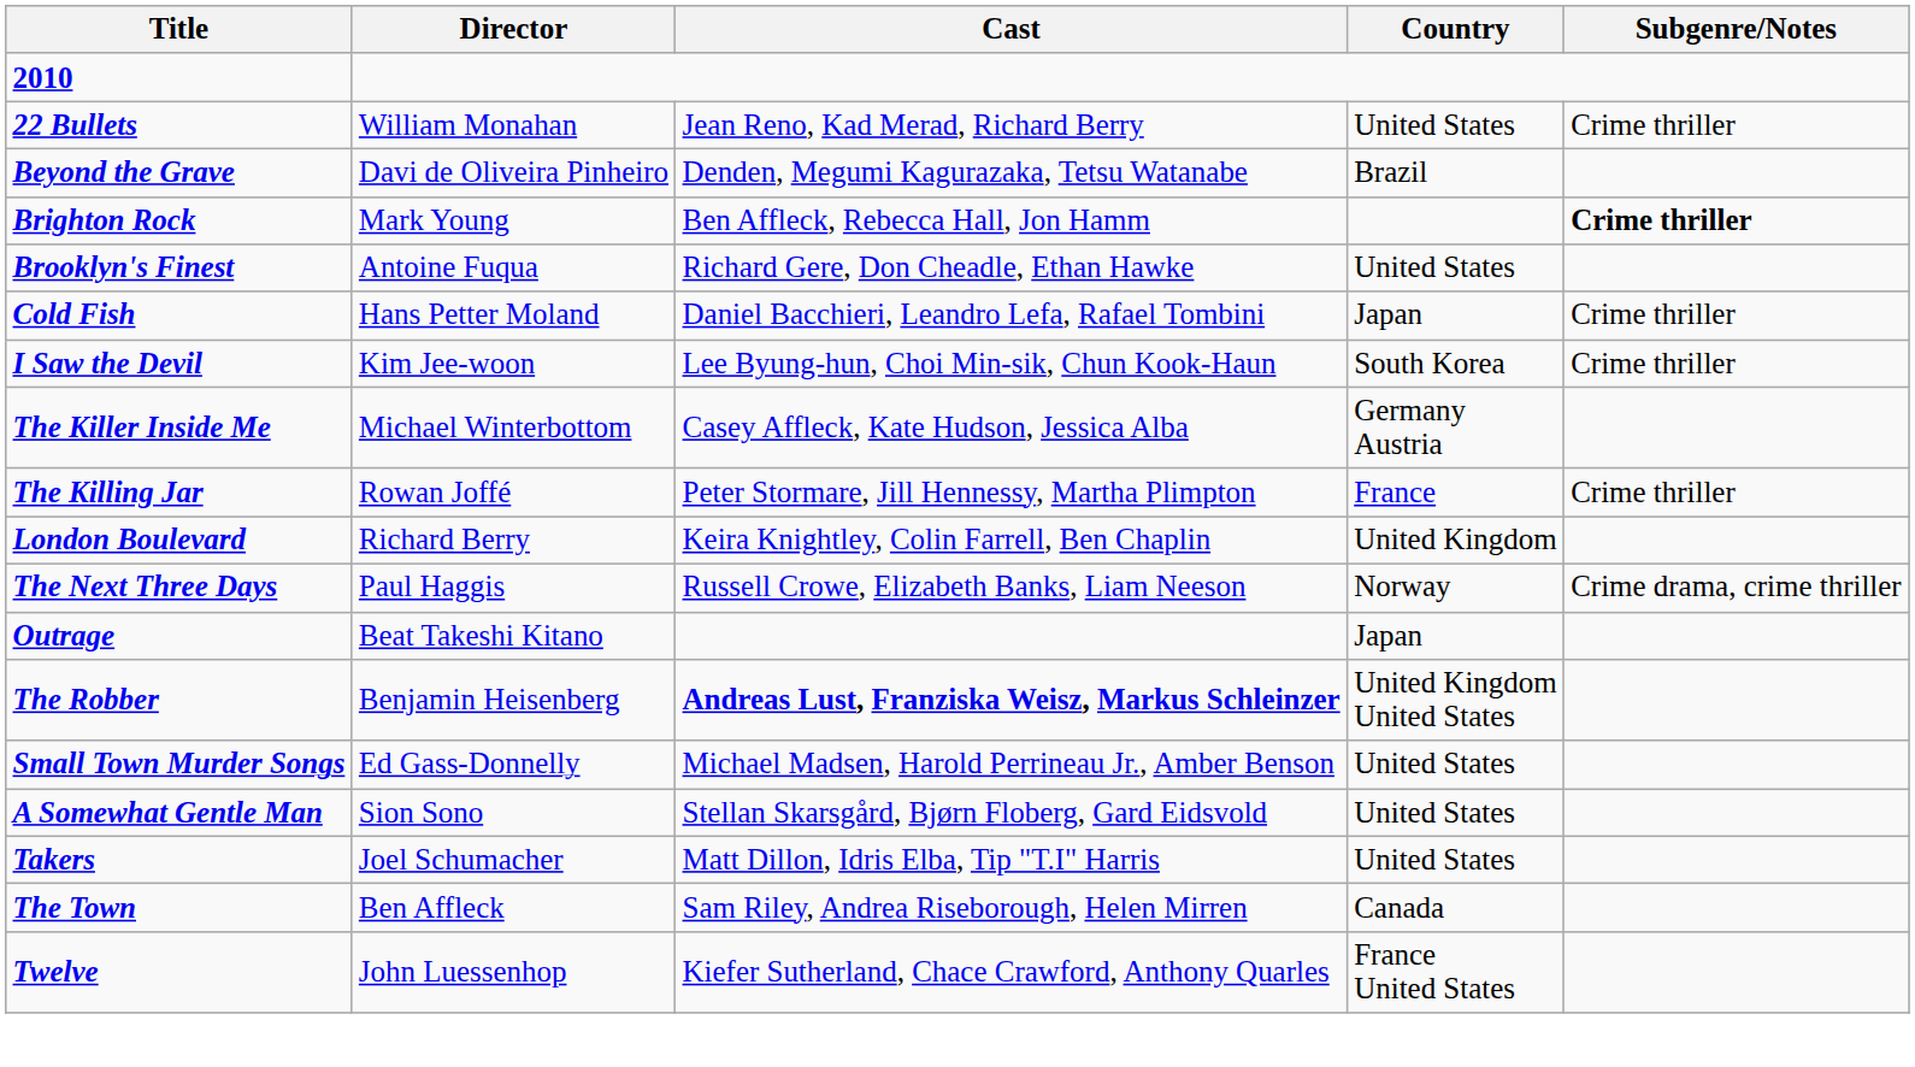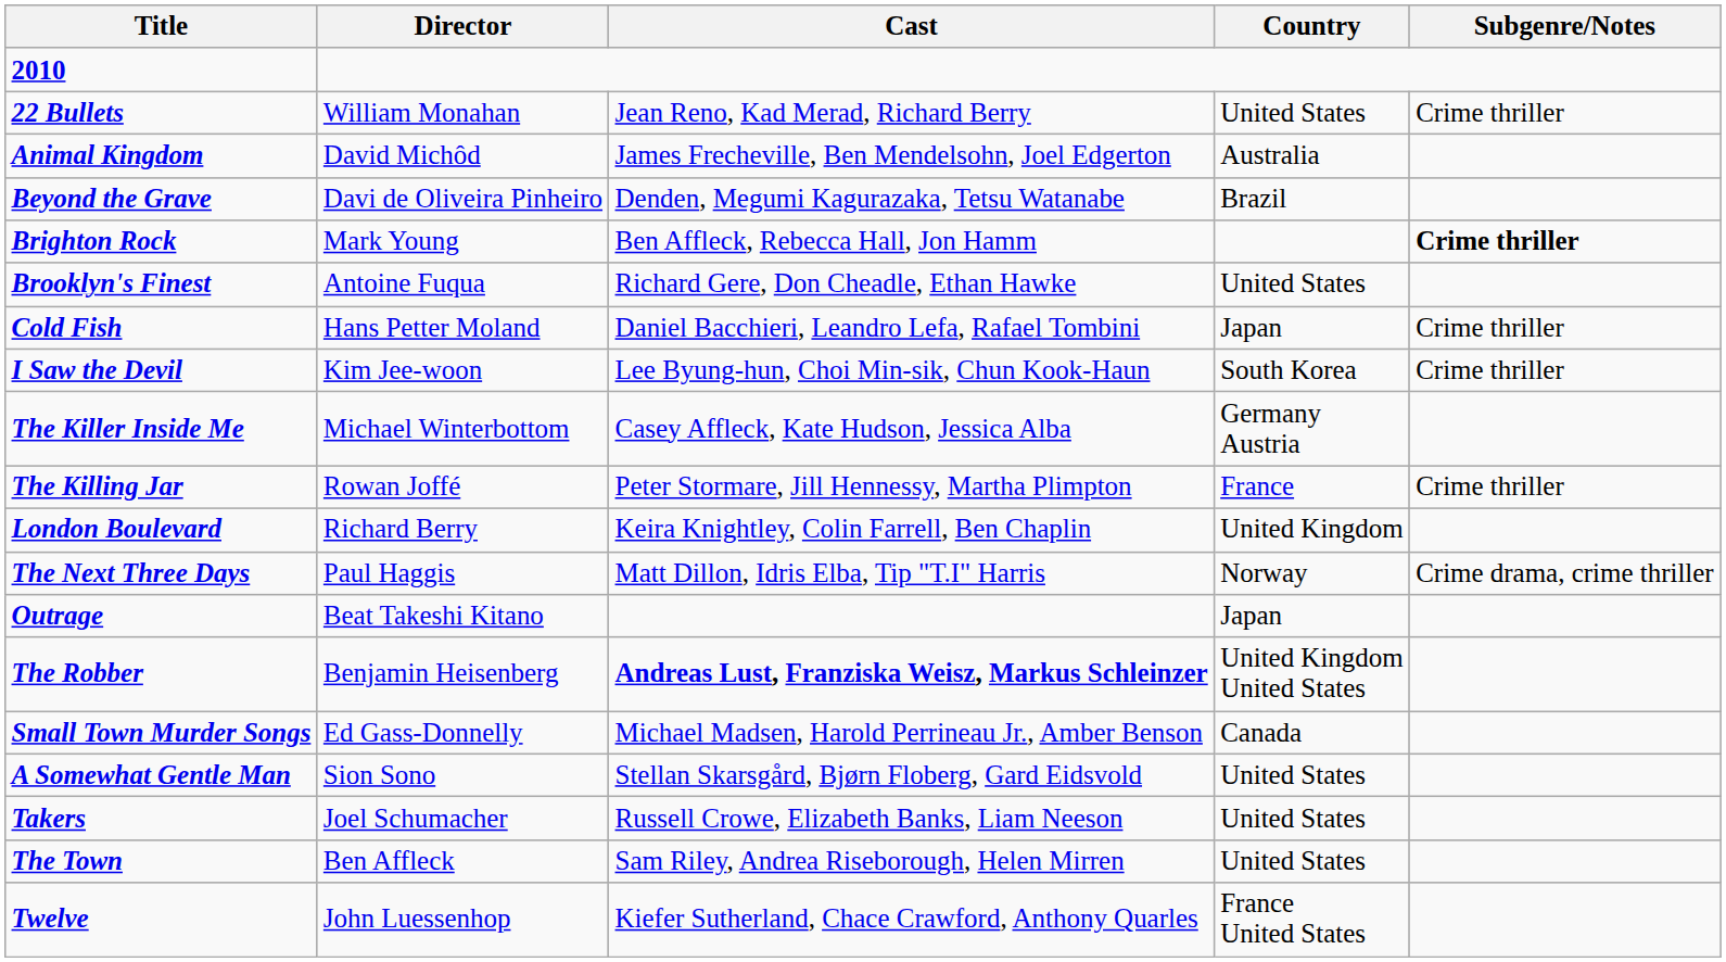+ row: Animal Kingdom | David Michôd | James Frecheville, Ben Mendelsohn, Joel Edgerton | Australia
The Next Three Days | Cast: Russell Crowe, Elizabeth Banks, Liam Neeson -> Matt Dillon, Idris Elba, Tip "T.I" Harris
Small Town Murder Songs | Country: United States -> Canada
Takers | Cast: Matt Dillon, Idris Elba, Tip "T.I" Harris -> Russell Crowe, Elizabeth Banks, Liam Neeson
The Town | Country: Canada -> United States
